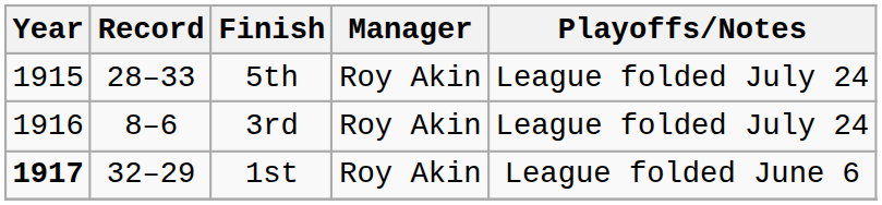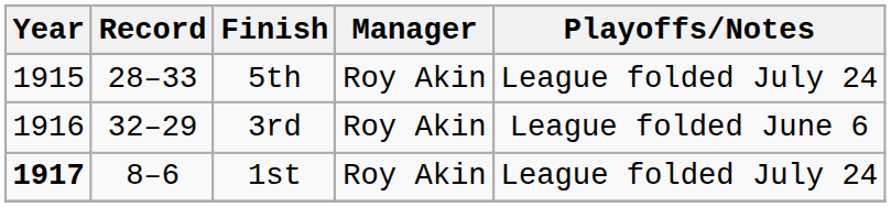3rd | Record: 8–6 -> 32–29
3rd | Playoffs/Notes: League folded July 24 -> League folded June 6
1st | Record: 32–29 -> 8–6
1st | Playoffs/Notes: League folded June 6 -> League folded July 24
